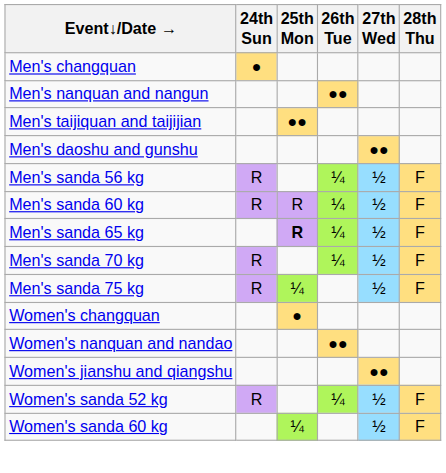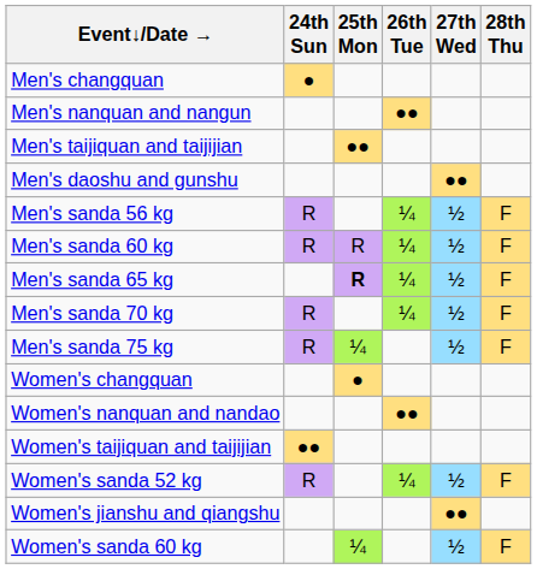+ row: Women's taijiquan and taijijian | ●●
rows swapped: Women's jianshu and qiangshu <-> Women's sanda 52 kg
